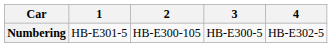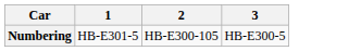- column: 4 | HB-E302-5
